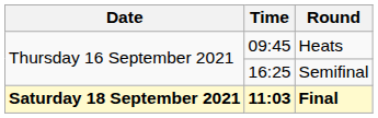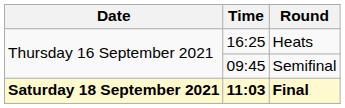Heats | Time: 09:45 -> 16:25
Semifinal | Time: 16:25 -> 09:45
